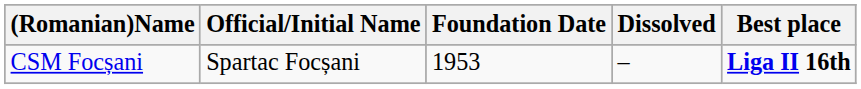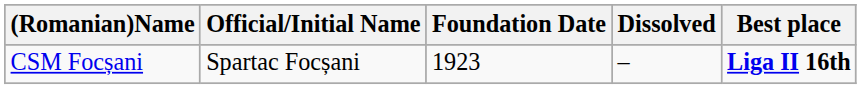CSM Focșani | Foundation Date: 1953 -> 1923
